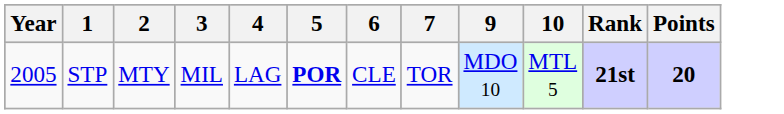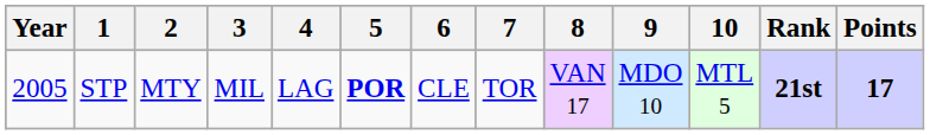+ column: 8 | VAN 17
STP | Points: 20 -> 17
